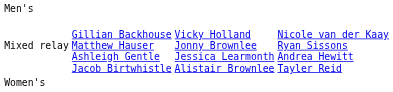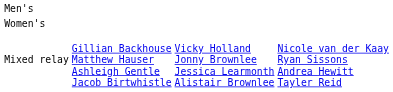rows swapped: Women's <-> Mixed relay
